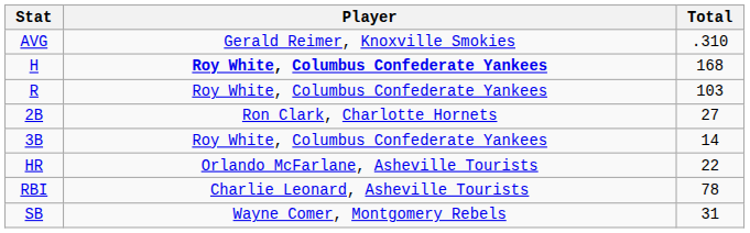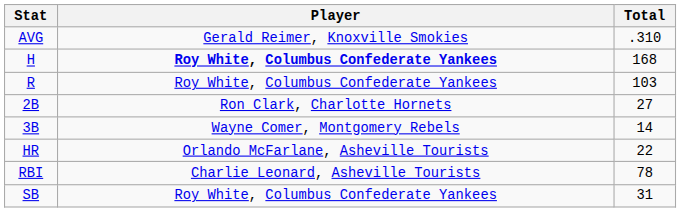3B | Player: Roy White, Columbus Confederate Yankees -> Wayne Comer, Montgomery Rebels
SB | Player: Wayne Comer, Montgomery Rebels -> Roy White, Columbus Confederate Yankees
